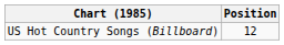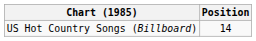US Hot Country Songs (Billboard) | Position: 12 -> 14
